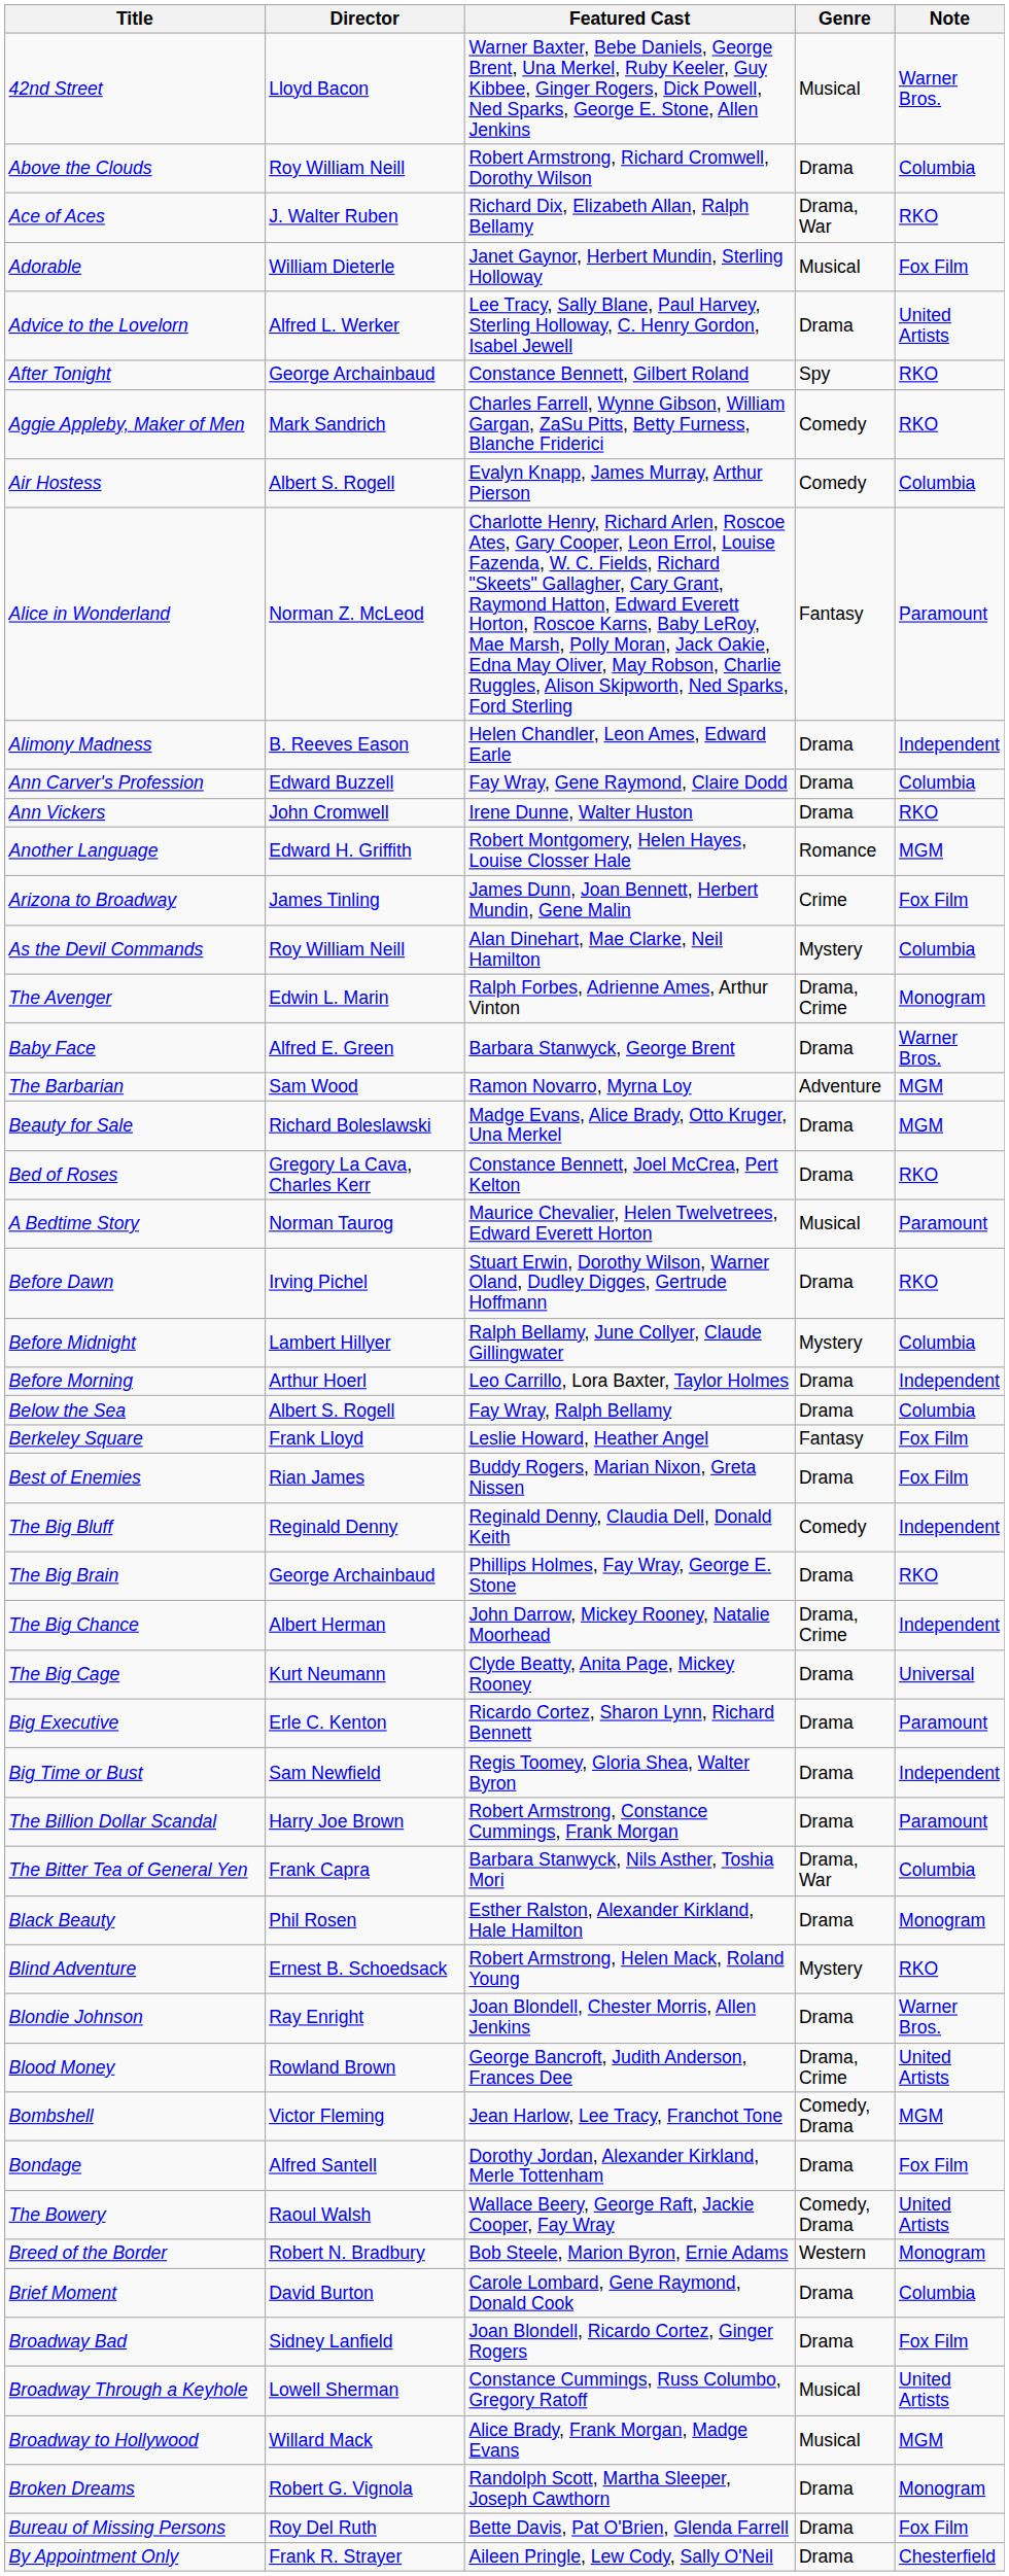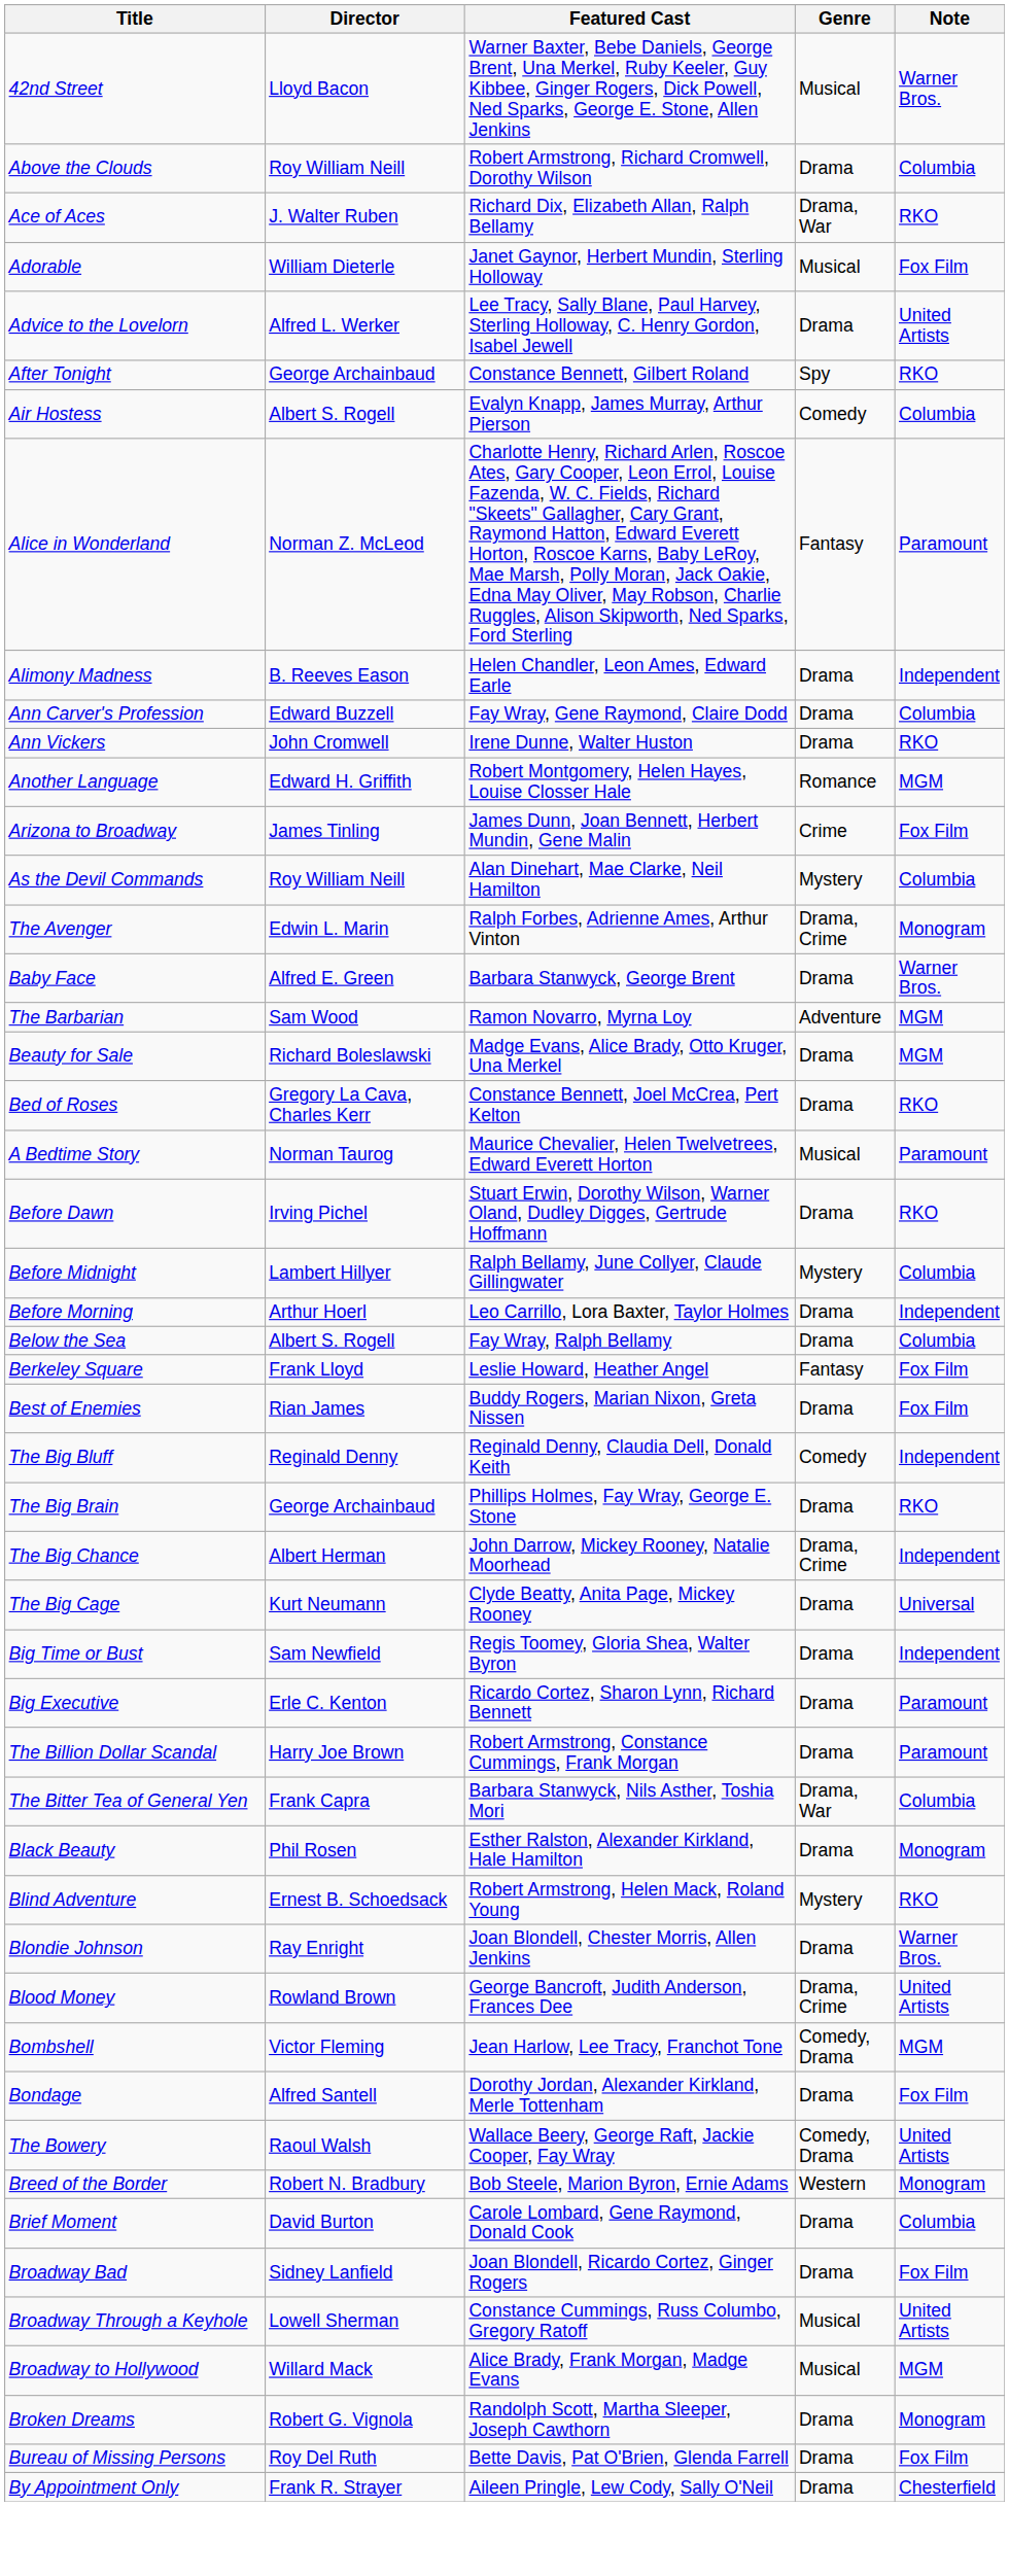- row: Aggie Appleby, Maker of Men | Mark Sandrich | Charles Farrell, Wynne Gibson, William Gargan, ZaSu Pitts, Betty Furness, Blanche Friderici | Comedy | RKO
rows swapped: Big Executive <-> Big Time or Bust
